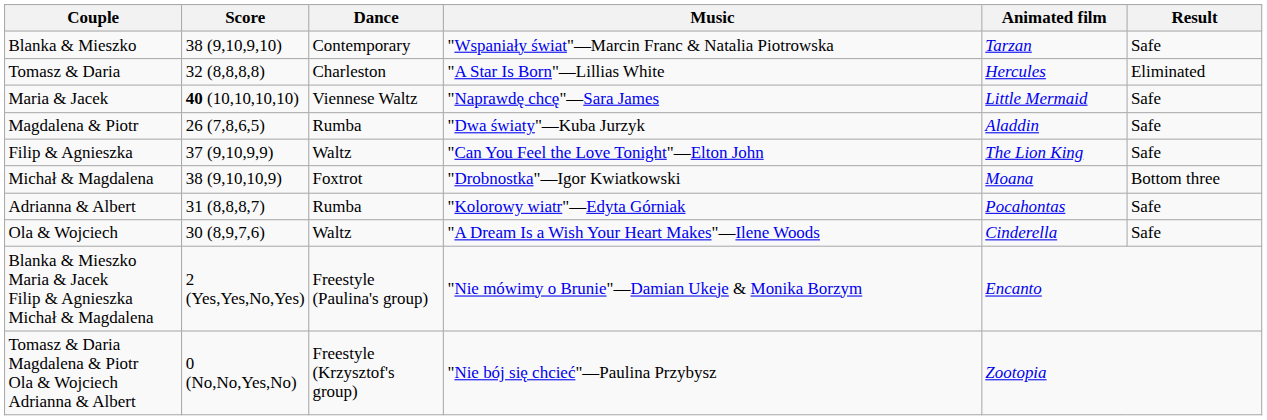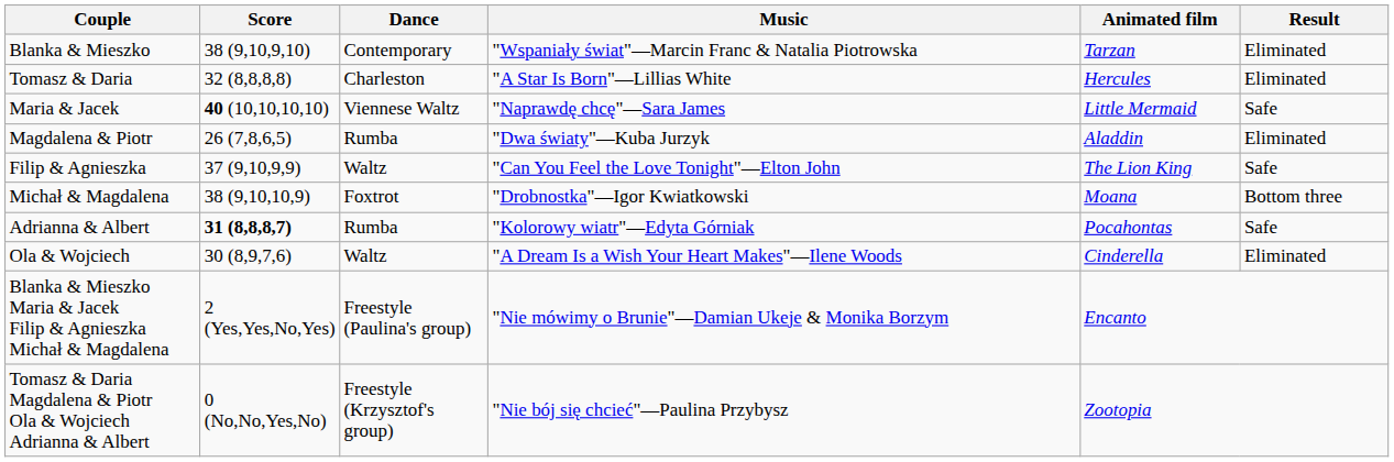Blanka & Mieszko | Result: Safe -> Eliminated
Magdalena & Piotr | Result: Safe -> Eliminated
Adrianna & Albert | Score: normal -> bold
Ola & Wojciech | Result: Safe -> Eliminated
